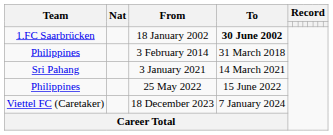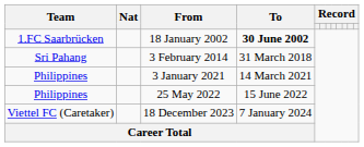3 February 2014 | Team: Philippines -> Sri Pahang
3 January 2021 | Team: Sri Pahang -> Philippines
